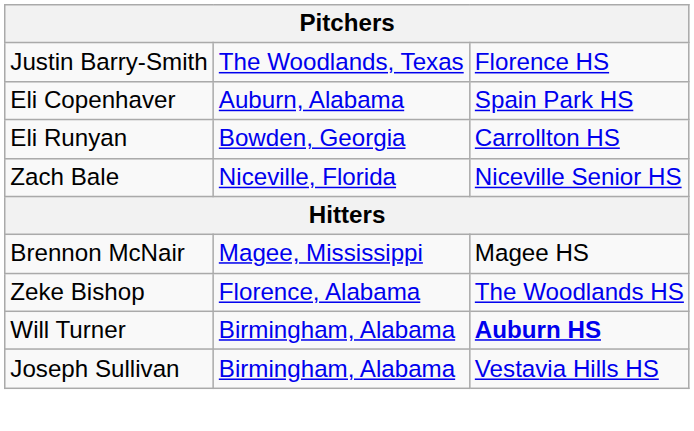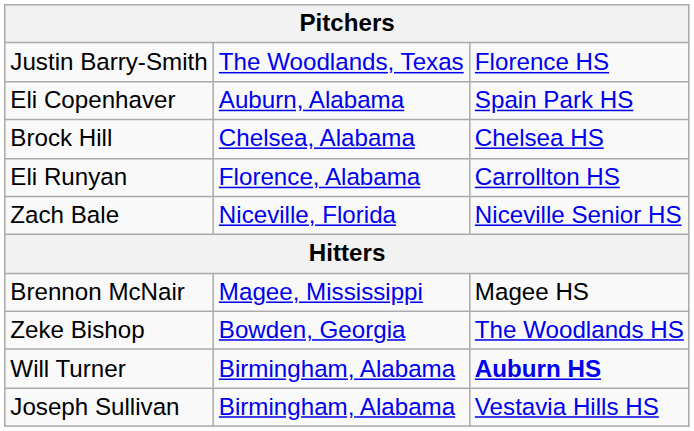+ row: Brock Hill | Chelsea, Alabama | Chelsea HS
Eli Runyan | column 2: Bowden, Georgia -> Florence, Alabama
Zeke Bishop | column 2: Florence, Alabama -> Bowden, Georgia
